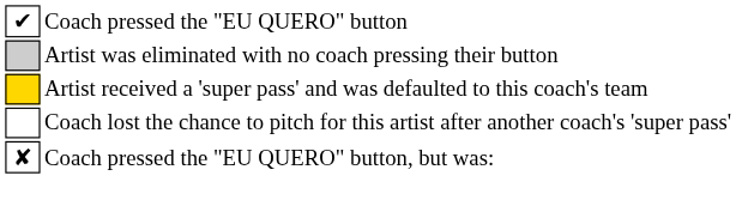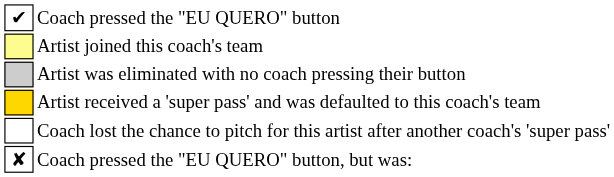+ row: Artist joined this coach's team
